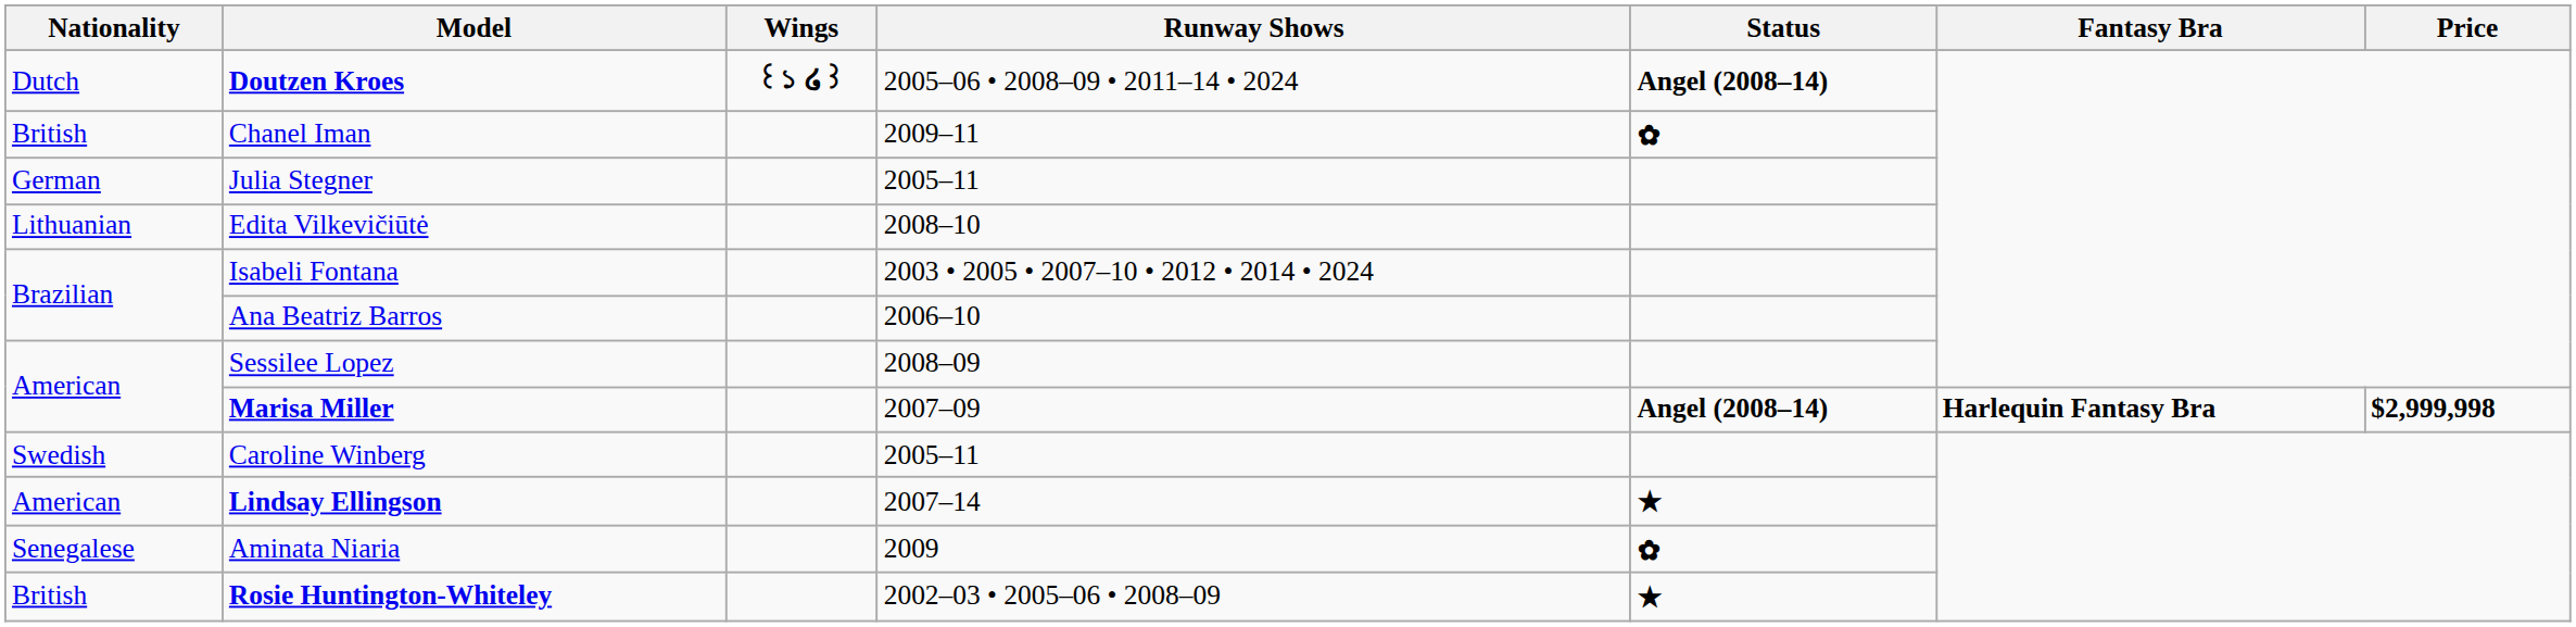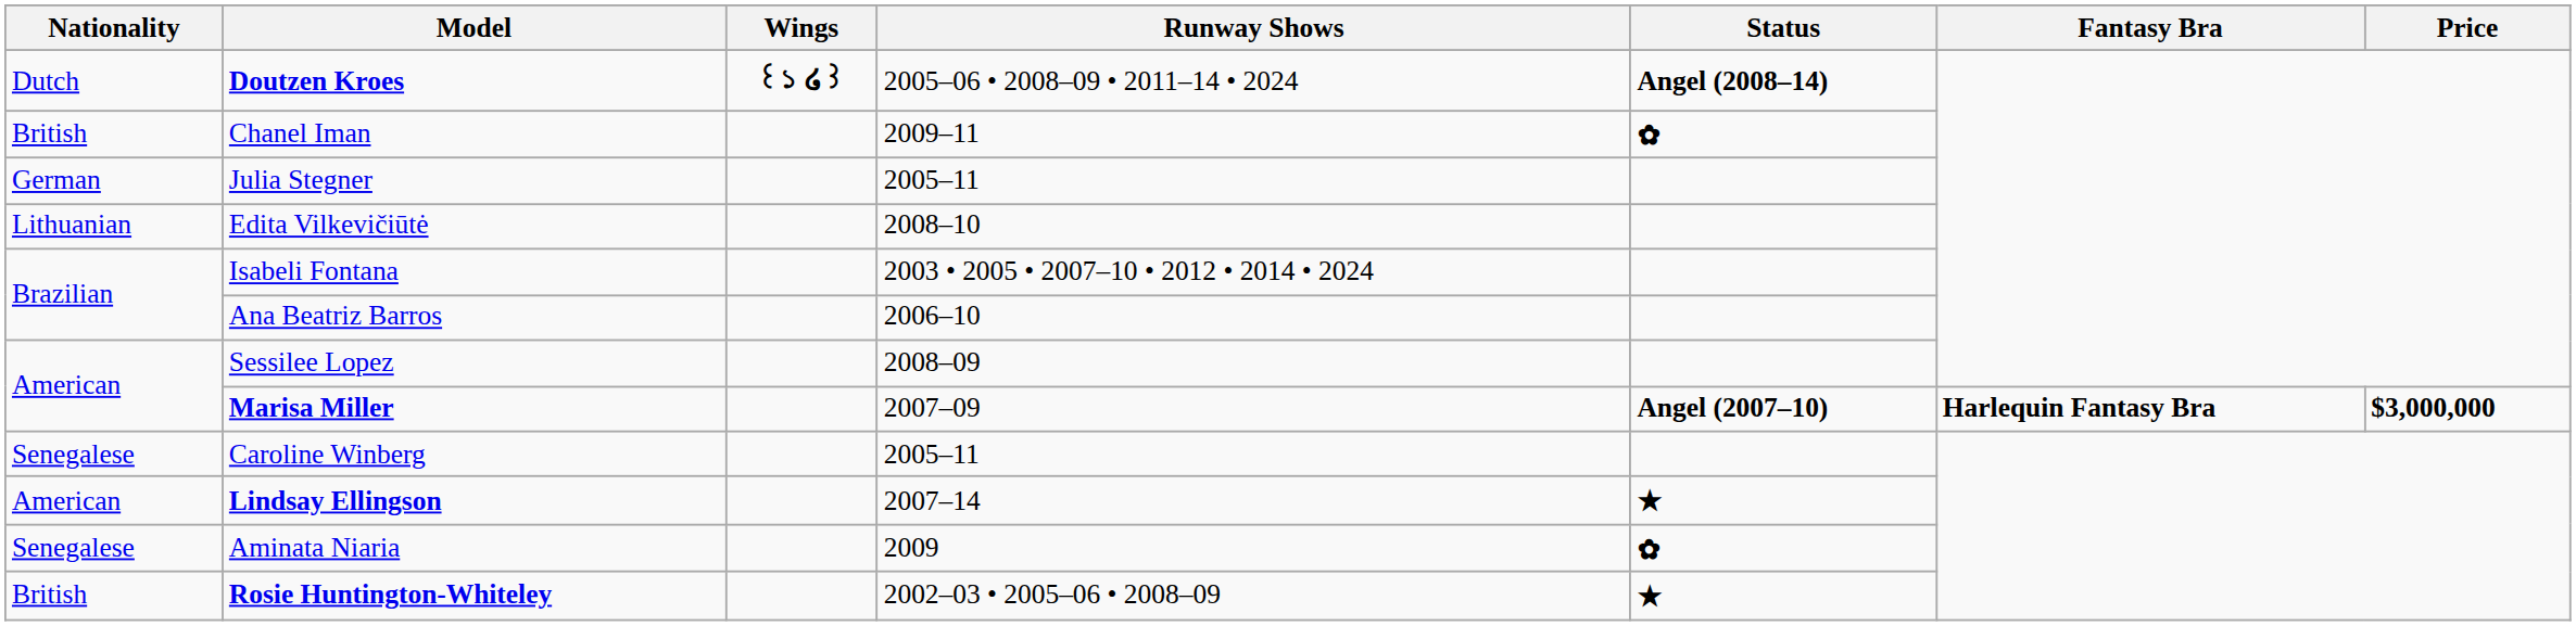Marisa Miller | Status: Angel (2008–14) -> Angel (2007–10)
Marisa Miller | Price: $2,999,998 -> $3,000,000
Caroline Winberg | Nationality: Swedish -> Senegalese
